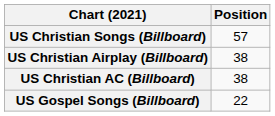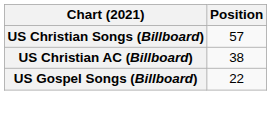- row: US Christian Airplay (Billboard) | 38
